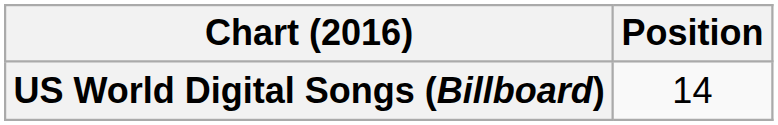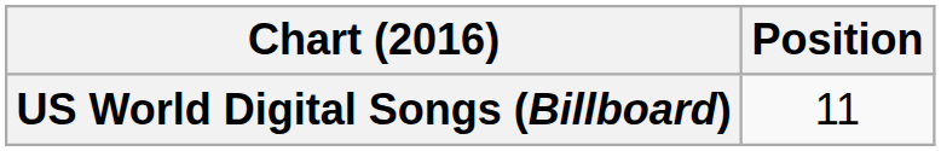US World Digital Songs (Billboard) | Position: 14 -> 11
